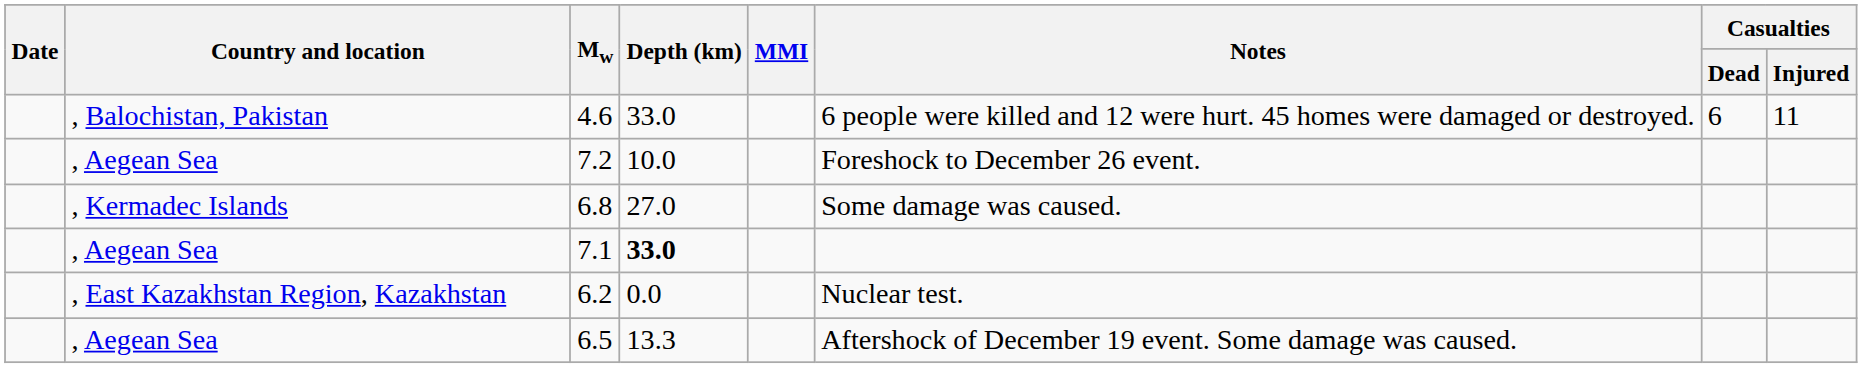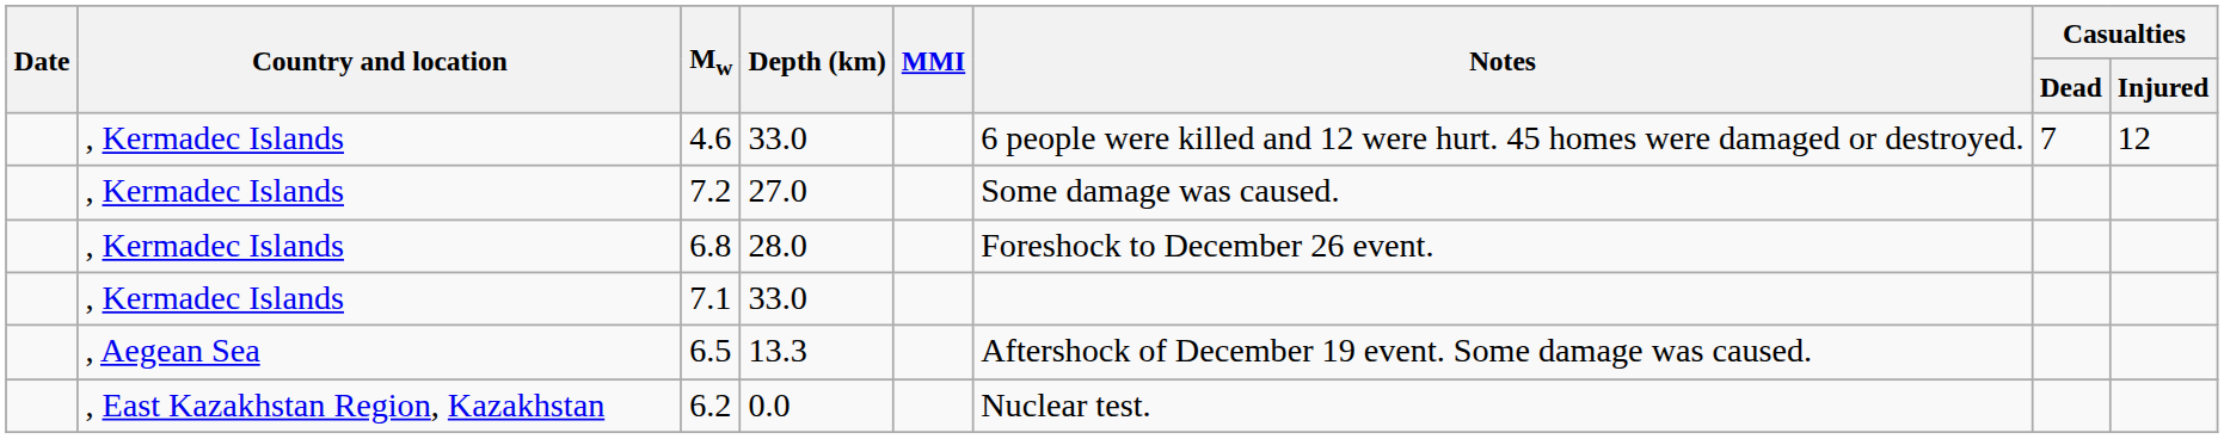4.6 | Country and location: , Balochistan, Pakistan -> , Kermadec Islands
4.6 | Casualties / Dead: 6 -> 7
4.6 | Casualties / Injured: 11 -> 12
7.2 | Country and location: , Aegean Sea -> , Kermadec Islands
7.2 | Depth (km): 10.0 -> 27.0
7.2 | Notes: Foreshock to December 26 event. -> Some damage was caused.
6.8 | Depth (km): 27.0 -> 28.0
6.8 | Notes: Some damage was caused. -> Foreshock to December 26 event.
7.1 | Country and location: , Aegean Sea -> , Kermadec Islands
7.1 | Depth (km): bold -> normal
rows swapped: 6.2 <-> 6.5
